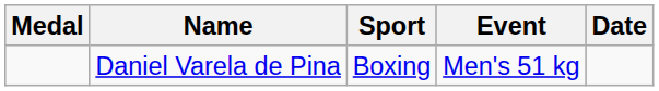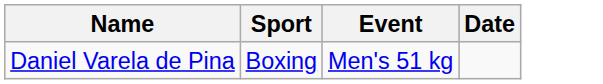- column: Medal
